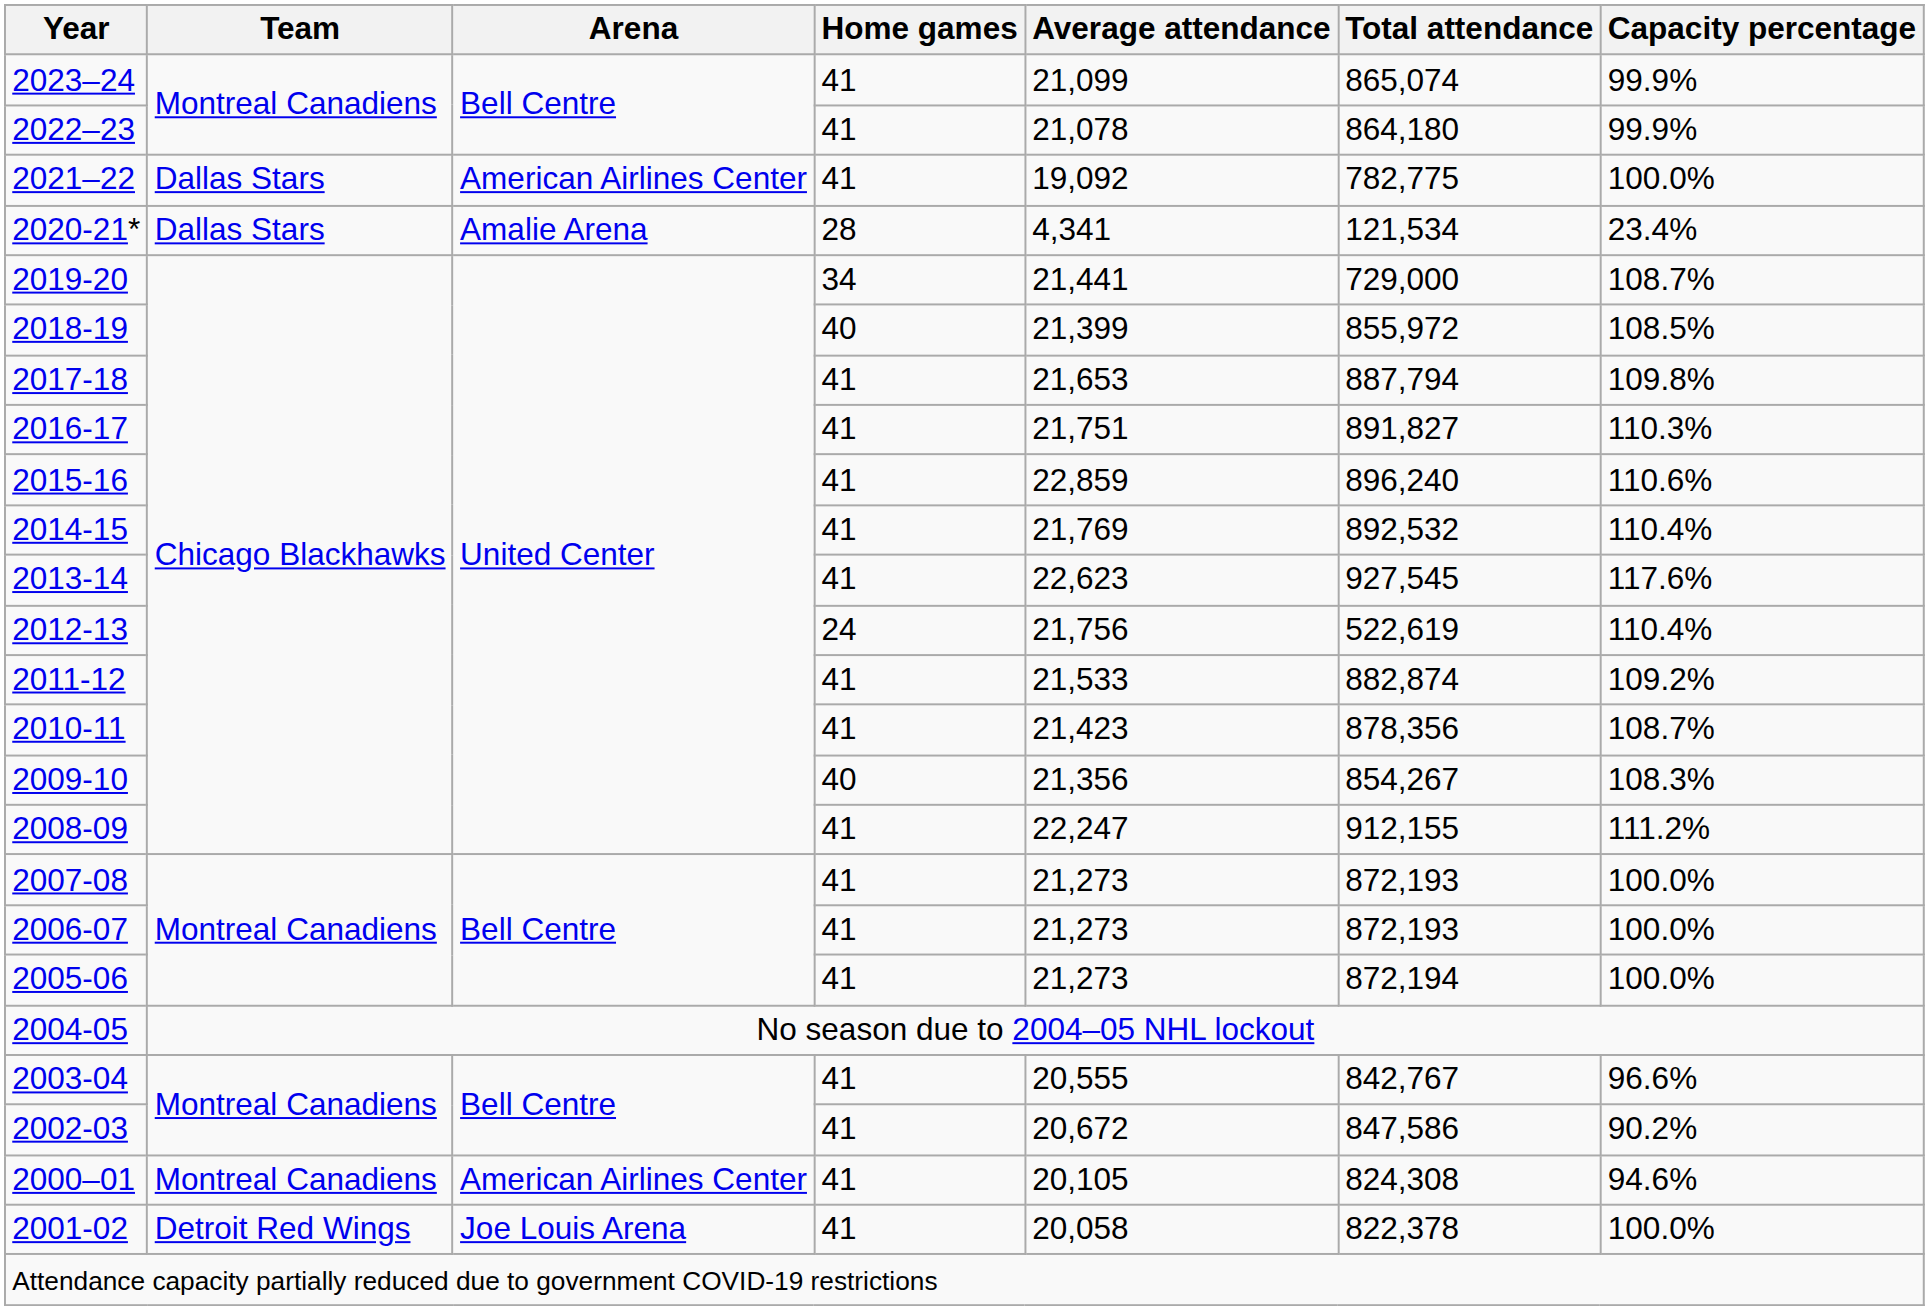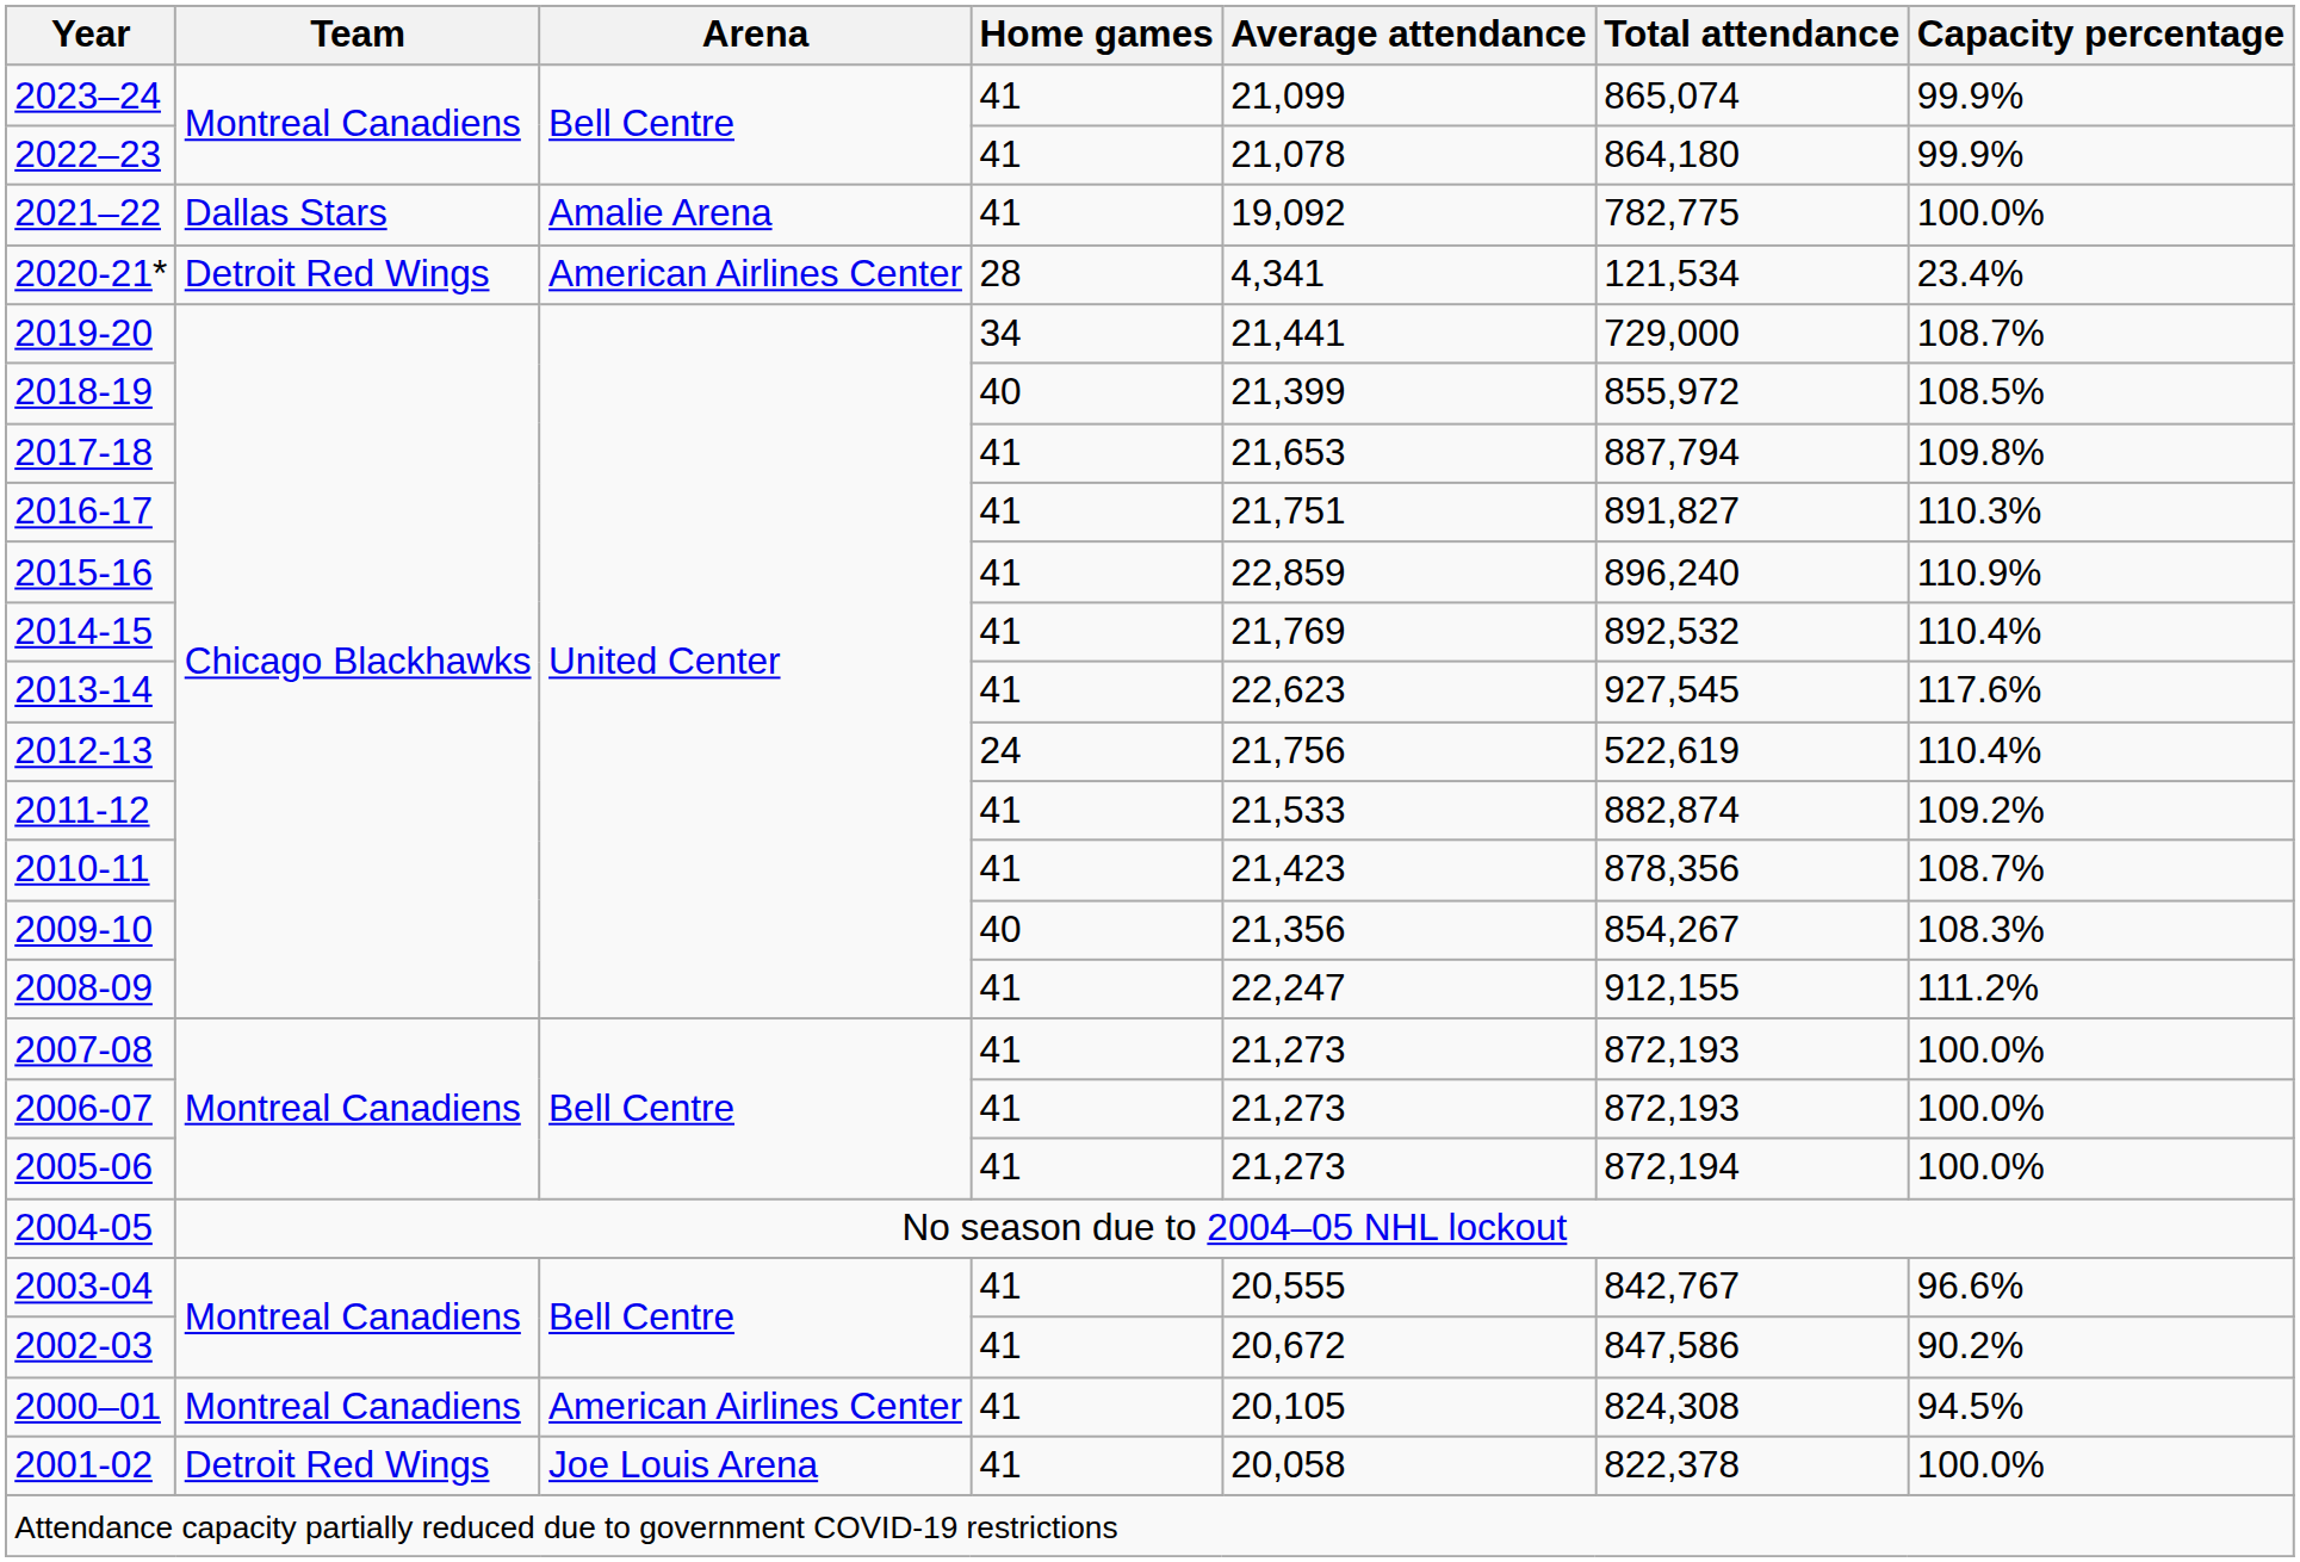2021–22 | Arena: American Airlines Center -> Amalie Arena
2020-21* | Team: Dallas Stars -> Detroit Red Wings
2020-21* | Arena: Amalie Arena -> American Airlines Center
2015-16 | Capacity percentage: 110.6% -> 110.9%
2000–01 | Capacity percentage: 94.6% -> 94.5%
